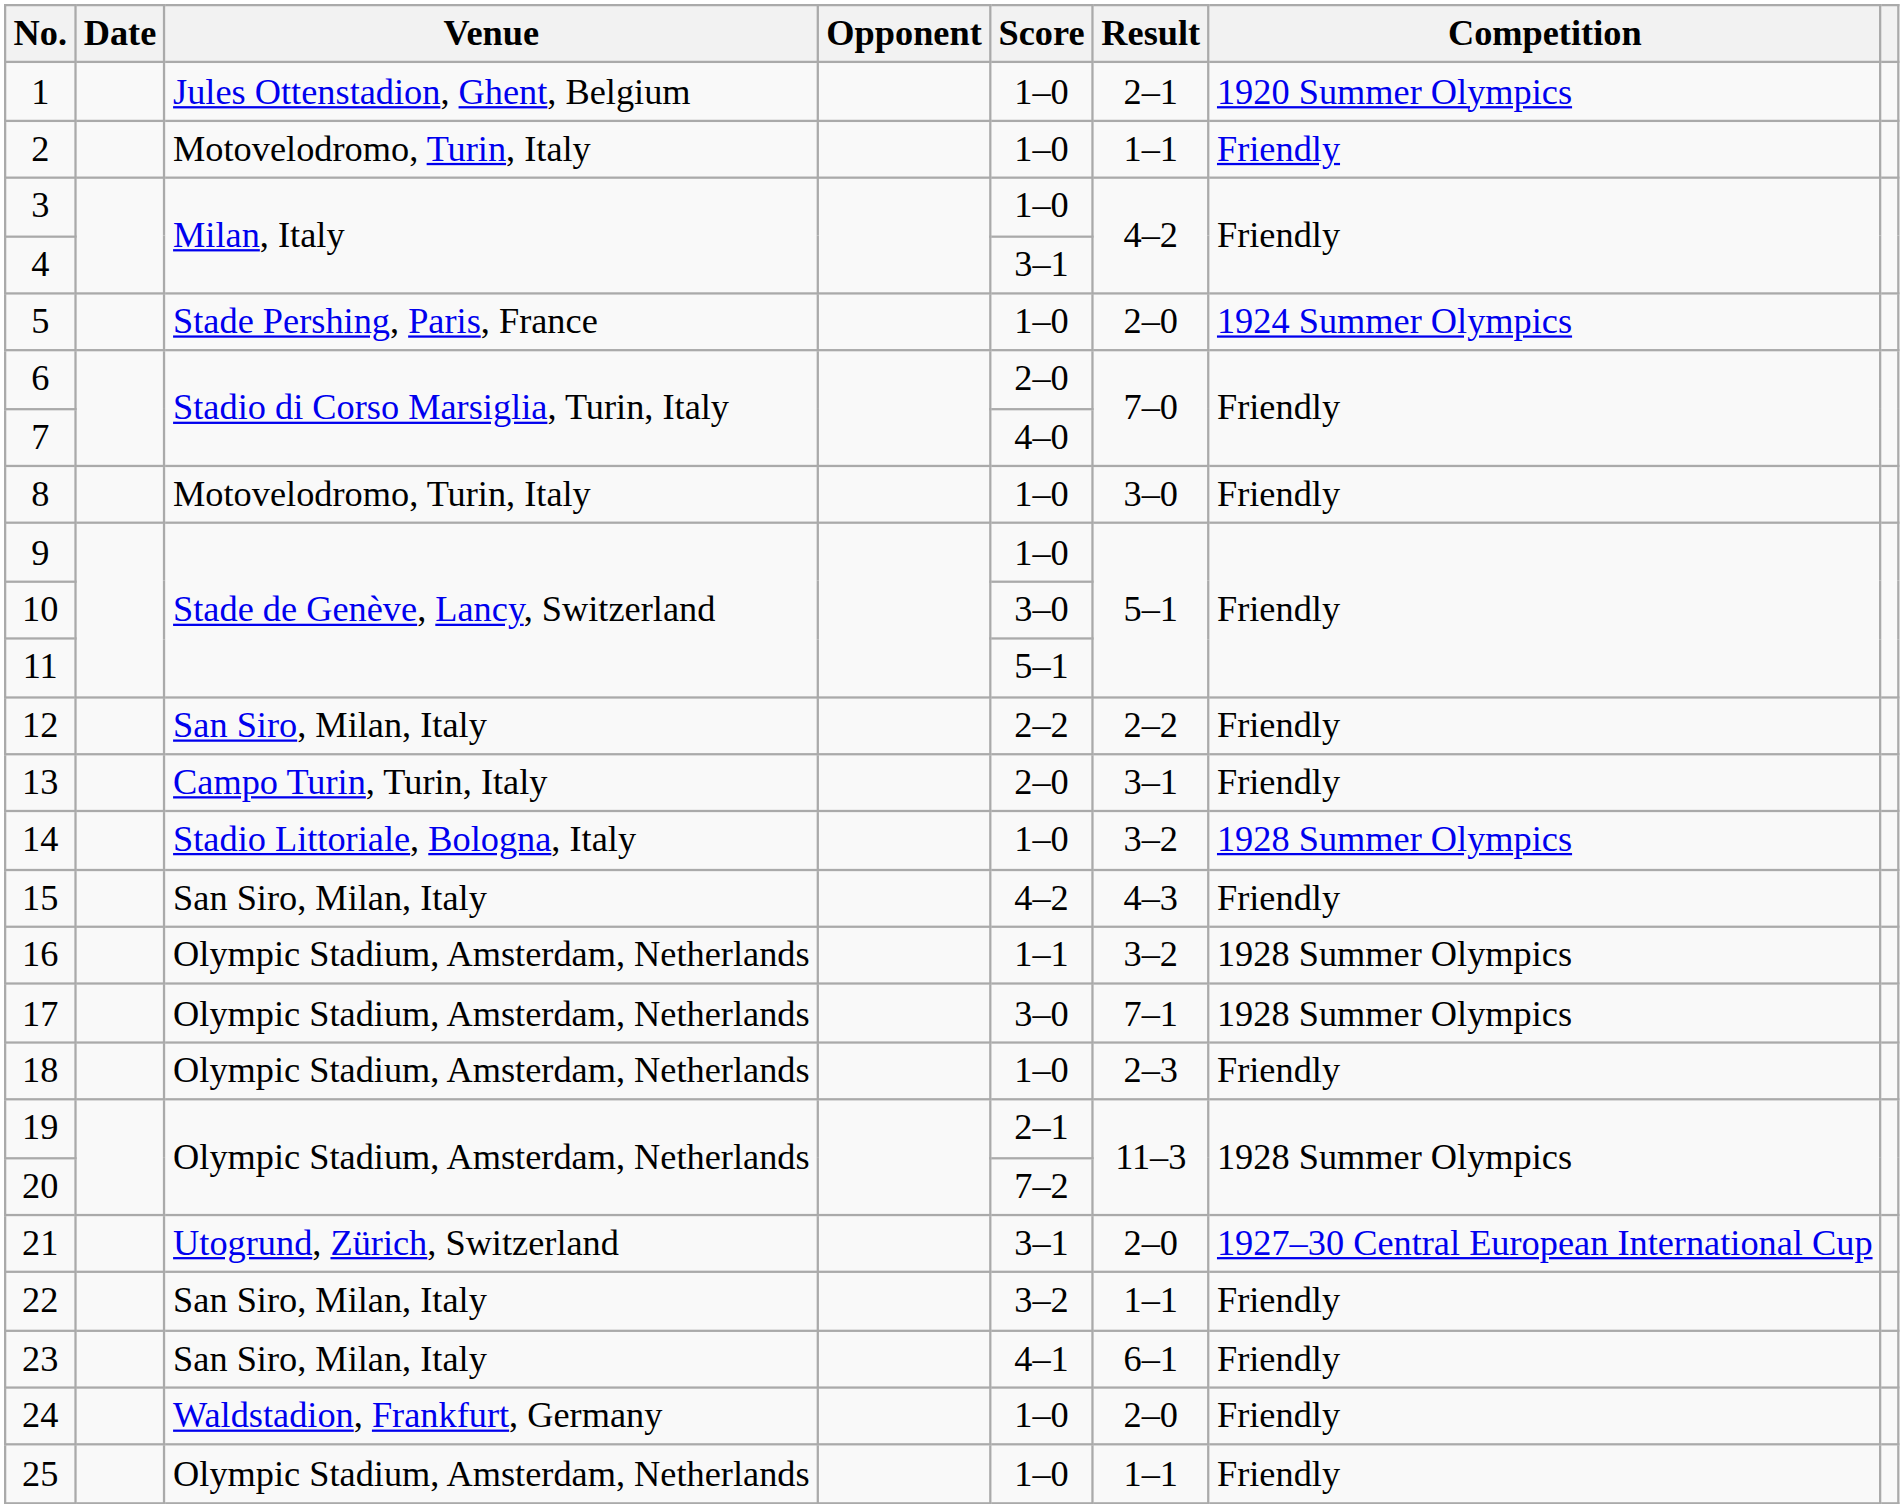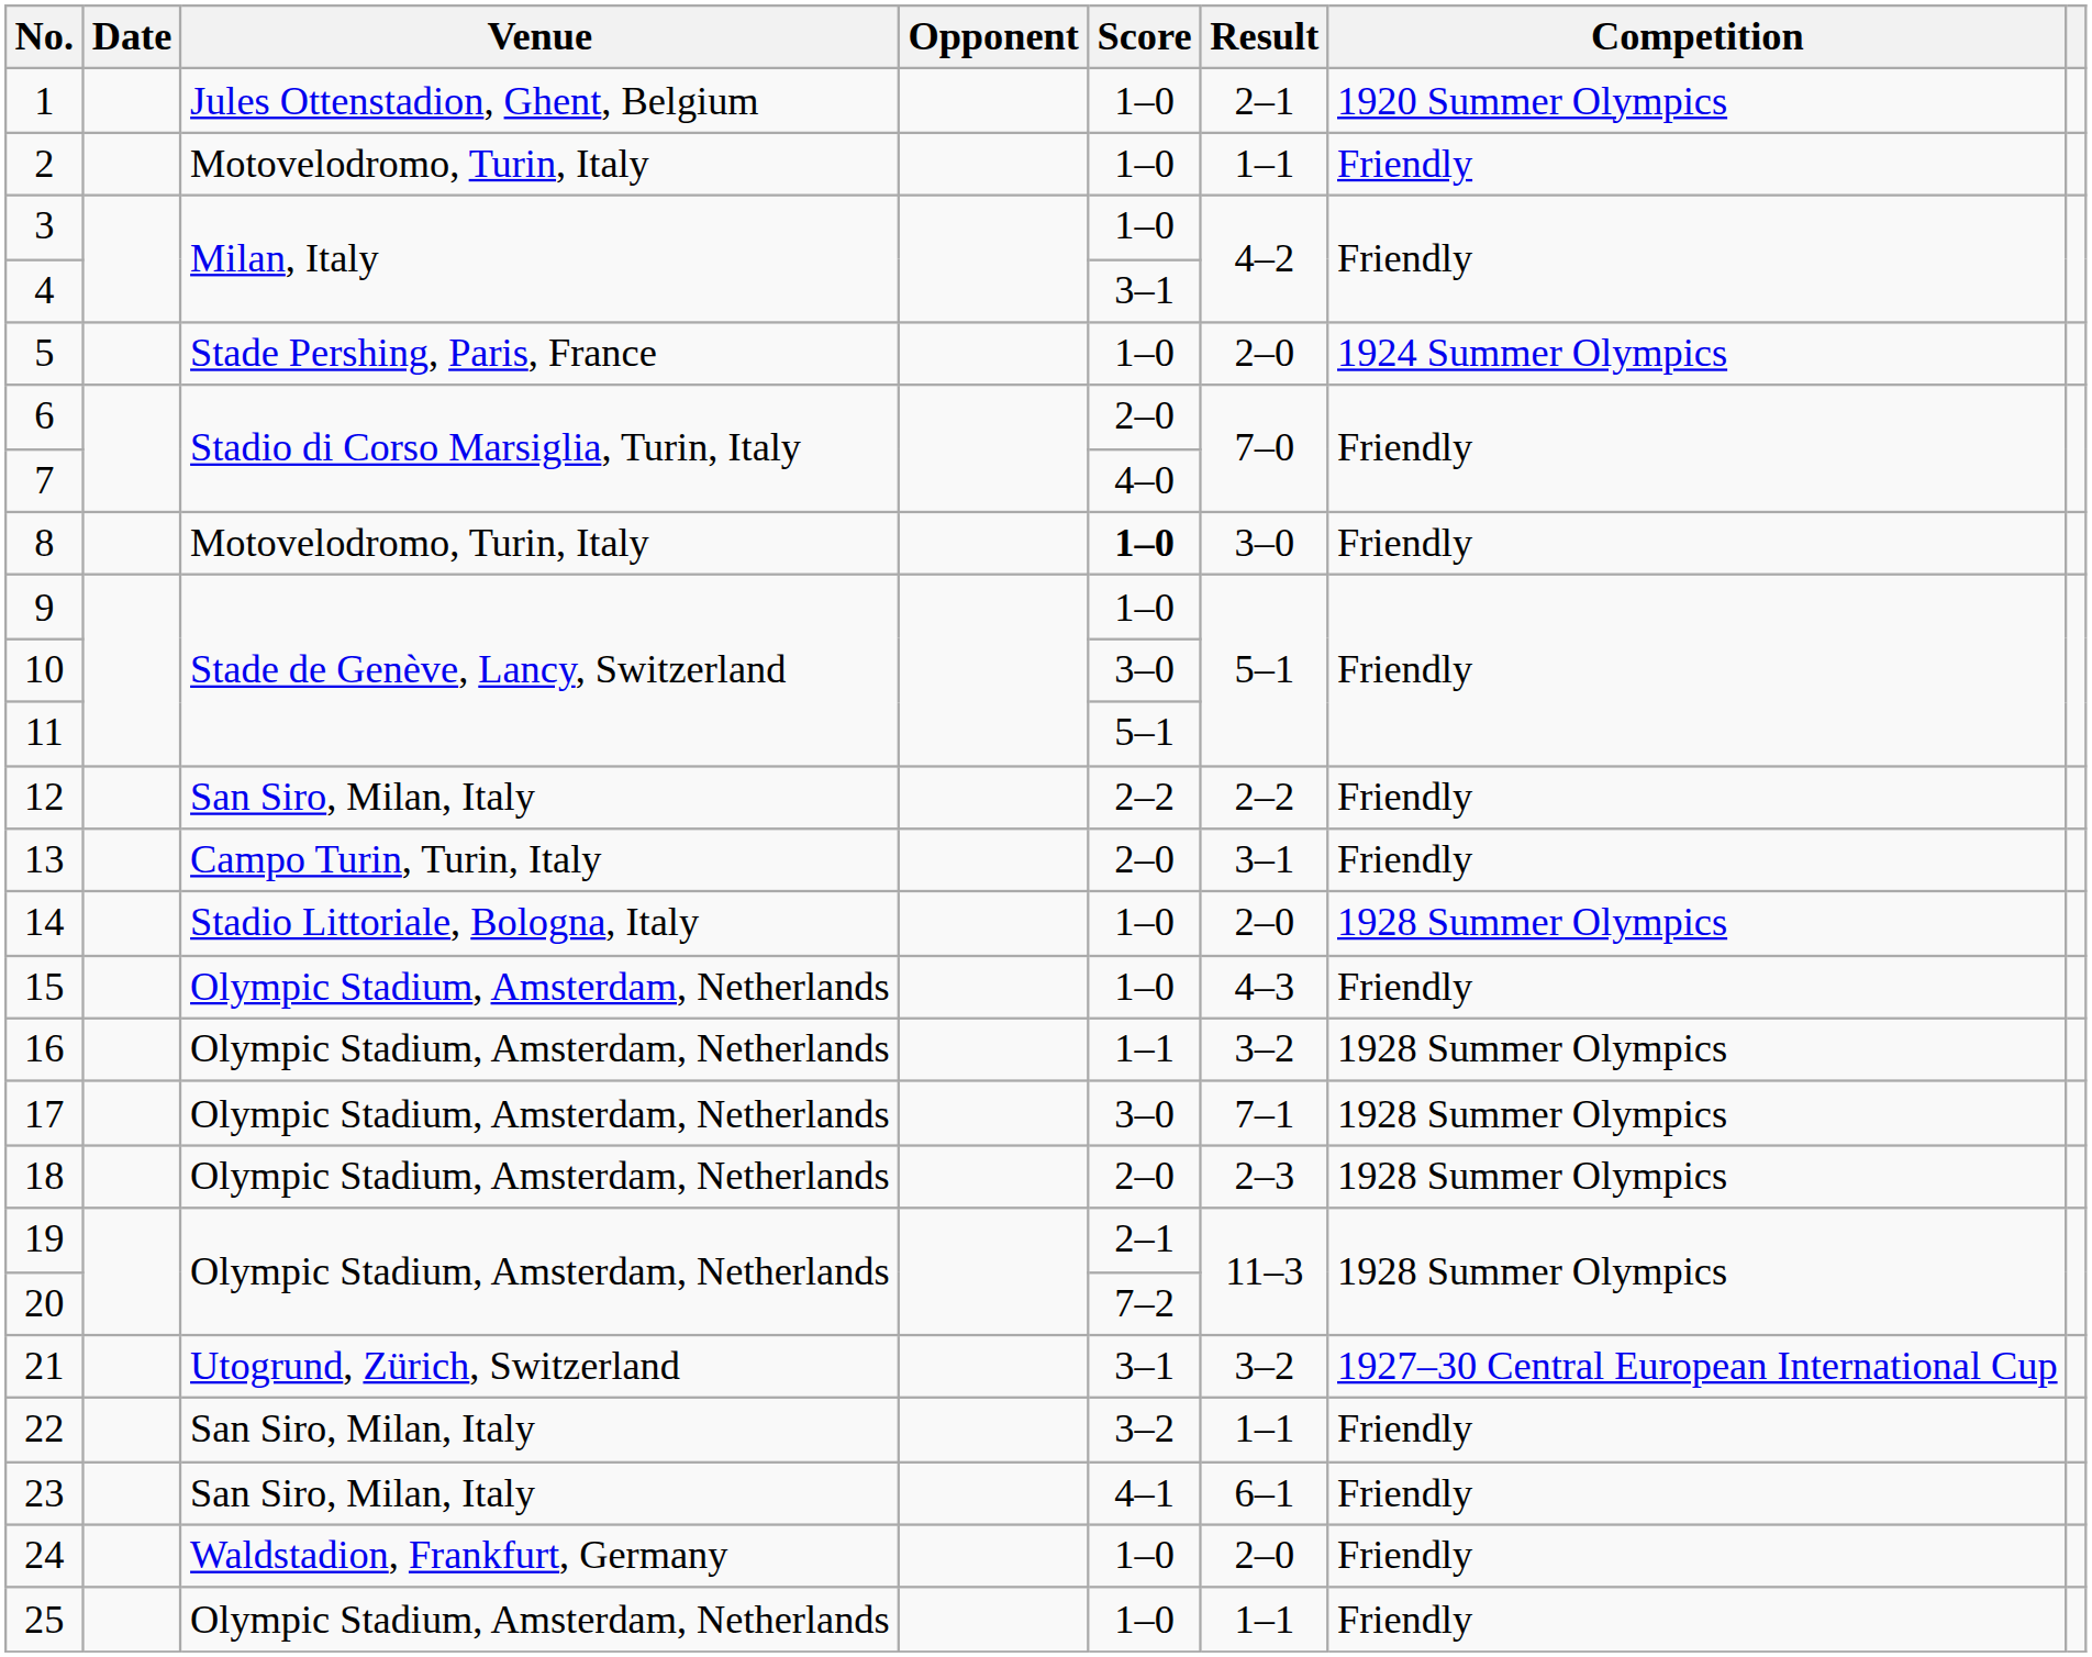8 | Score: normal -> bold
14 | Result: 3–2 -> 2–0
15 | Venue: San Siro, Milan, Italy -> Olympic Stadium, Amsterdam, Netherlands
15 | Score: 4–2 -> 1–0
18 | Score: 1–0 -> 2–0
18 | Competition: Friendly -> 1928 Summer Olympics
21 | Result: 2–0 -> 3–2
